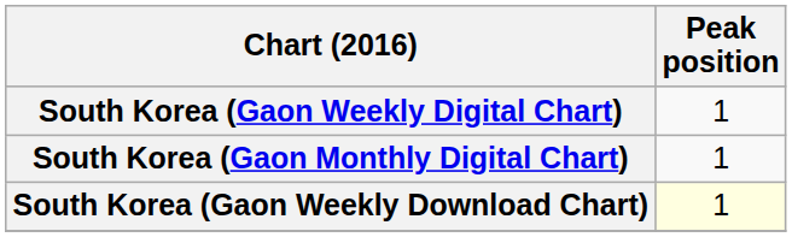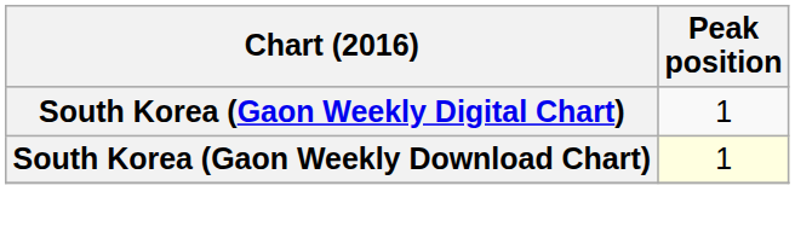- row: South Korea (Gaon Monthly Digital Chart) | 1
